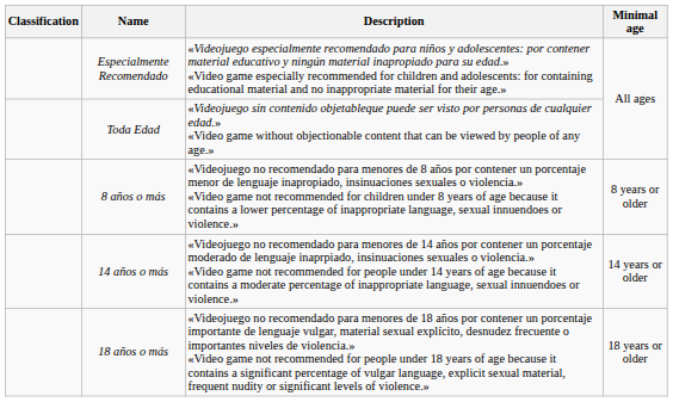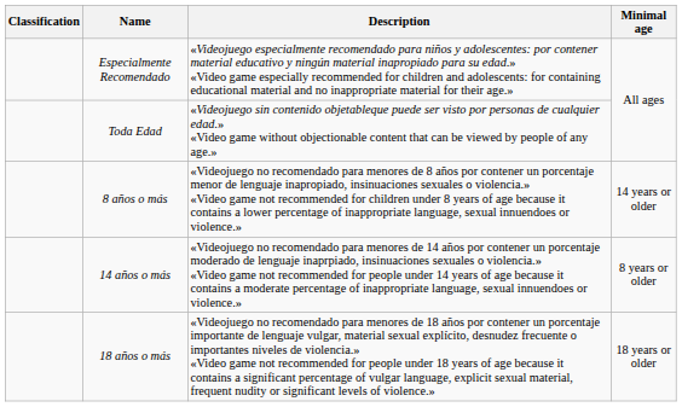8 años o más | Minimal age: 8 years or older -> 14 years or older
14 años o más | Minimal age: 14 years or older -> 8 years or older
